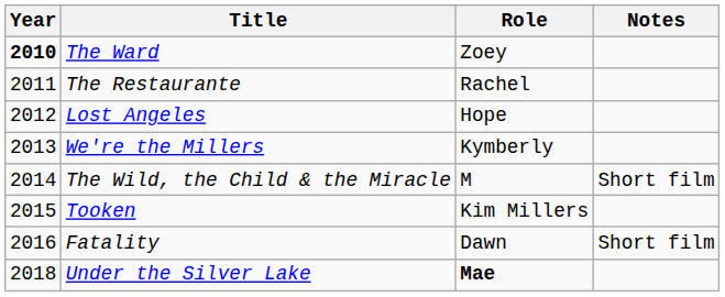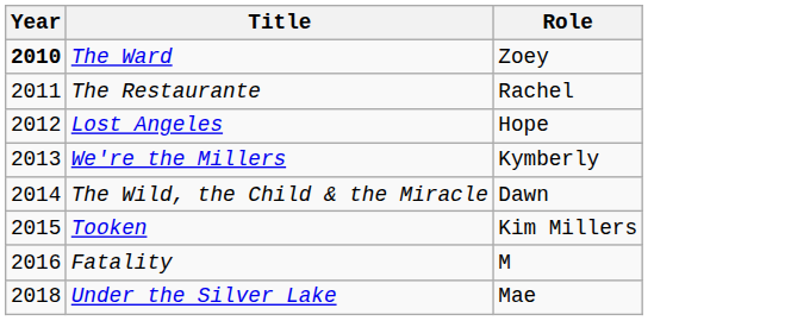- column: Notes | Short film | Short film
The Wild, the Child & the Miracle | Role: M -> Dawn
Fatality | Role: Dawn -> M
Under the Silver Lake | Role: bold -> normal
